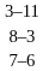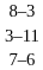rows swapped: 8–3 <-> 3–11
